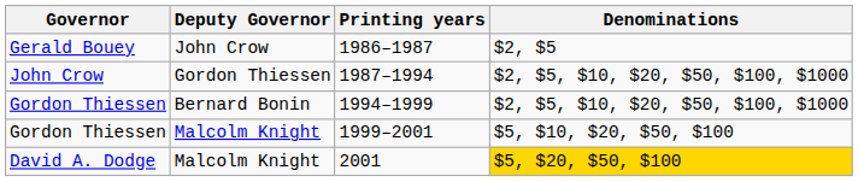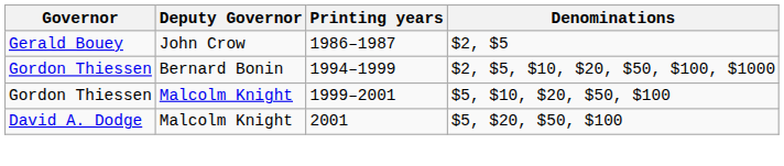- row: John Crow | Gordon Thiessen | 1987–1994 | $2, $5, $10, $20, $50, $100, $1000
2001 | Denominations: gold background -> no background
